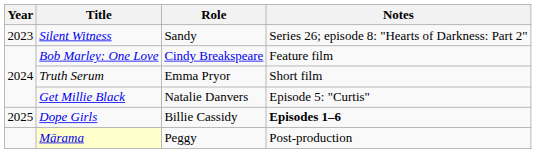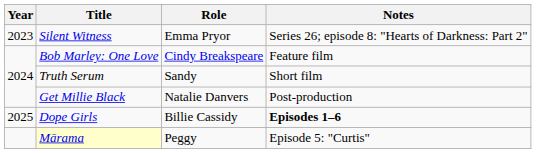Silent Witness | Role: Sandy -> Emma Pryor
Truth Serum | Role: Emma Pryor -> Sandy
Get Millie Black | Notes: Episode 5: "Curtis" -> Post-production
Mārama | Notes: Post-production -> Episode 5: "Curtis"
